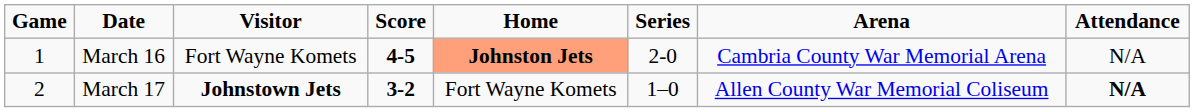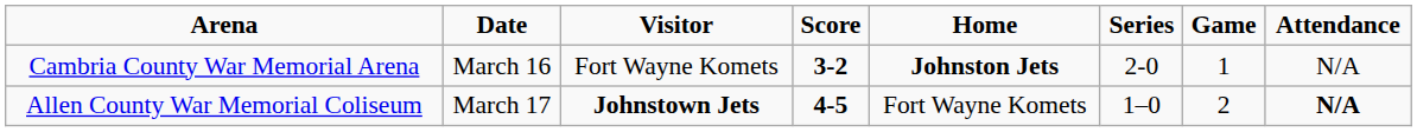columns swapped: Game <-> Arena
March 16 | Score: 4-5 -> 3-2
March 16 | Home: lightsalmon background -> no background
March 17 | Score: 3-2 -> 4-5
